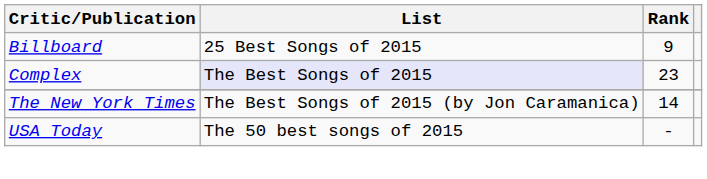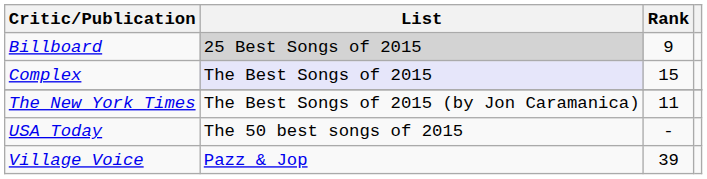Billboard | List: no background -> lightgrey background
Complex | Rank: 23 -> 15
The New York Times | Rank: 14 -> 11
+ row: Village Voice | Pazz & Jop | 39
